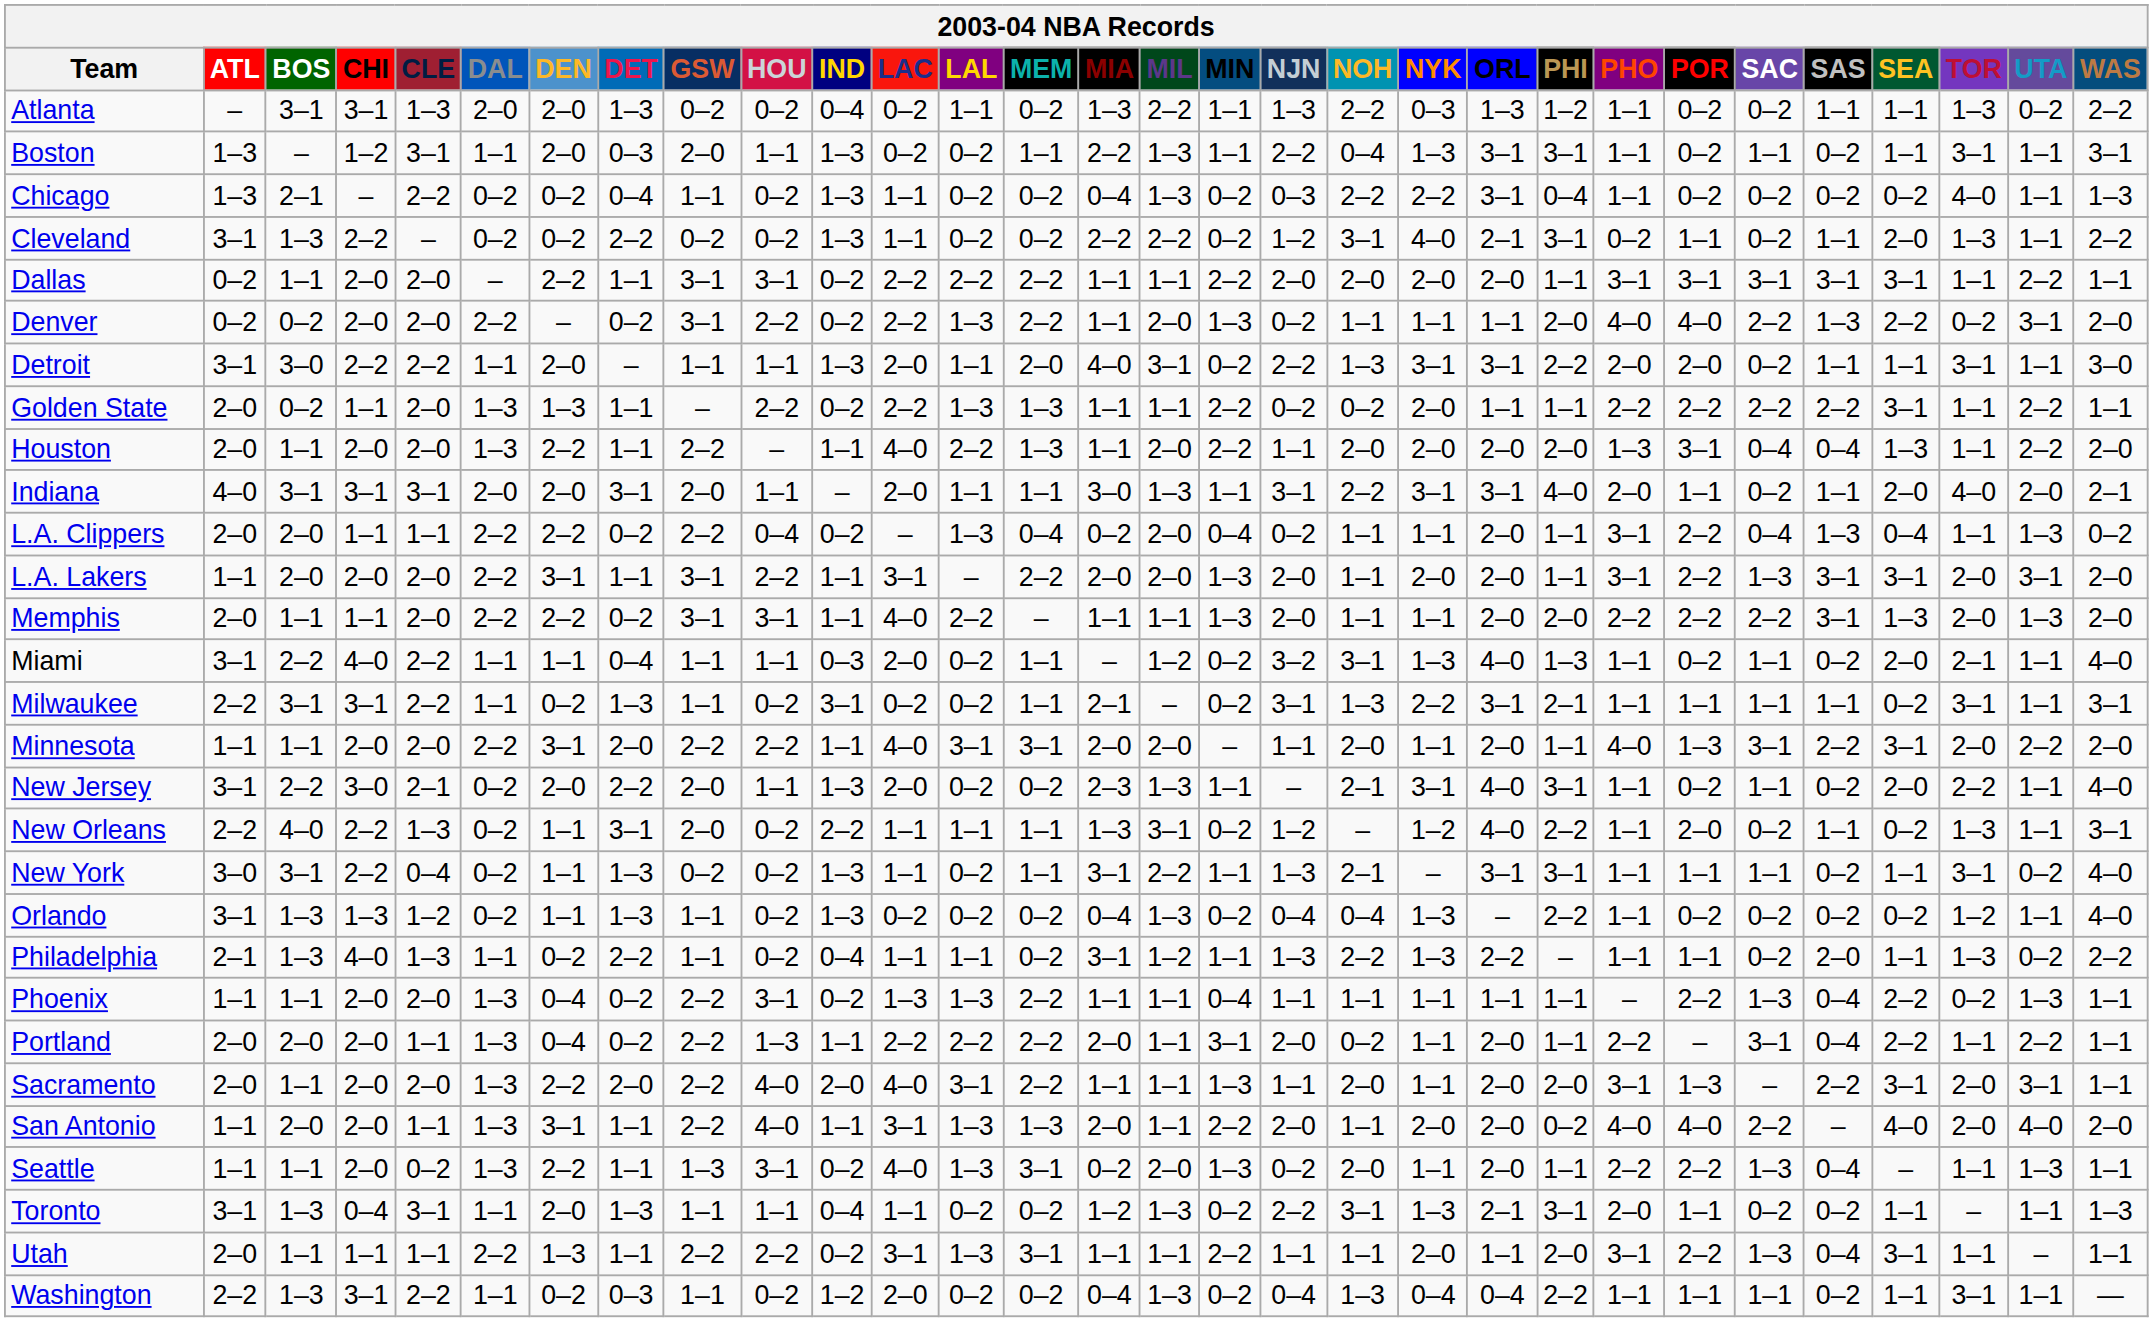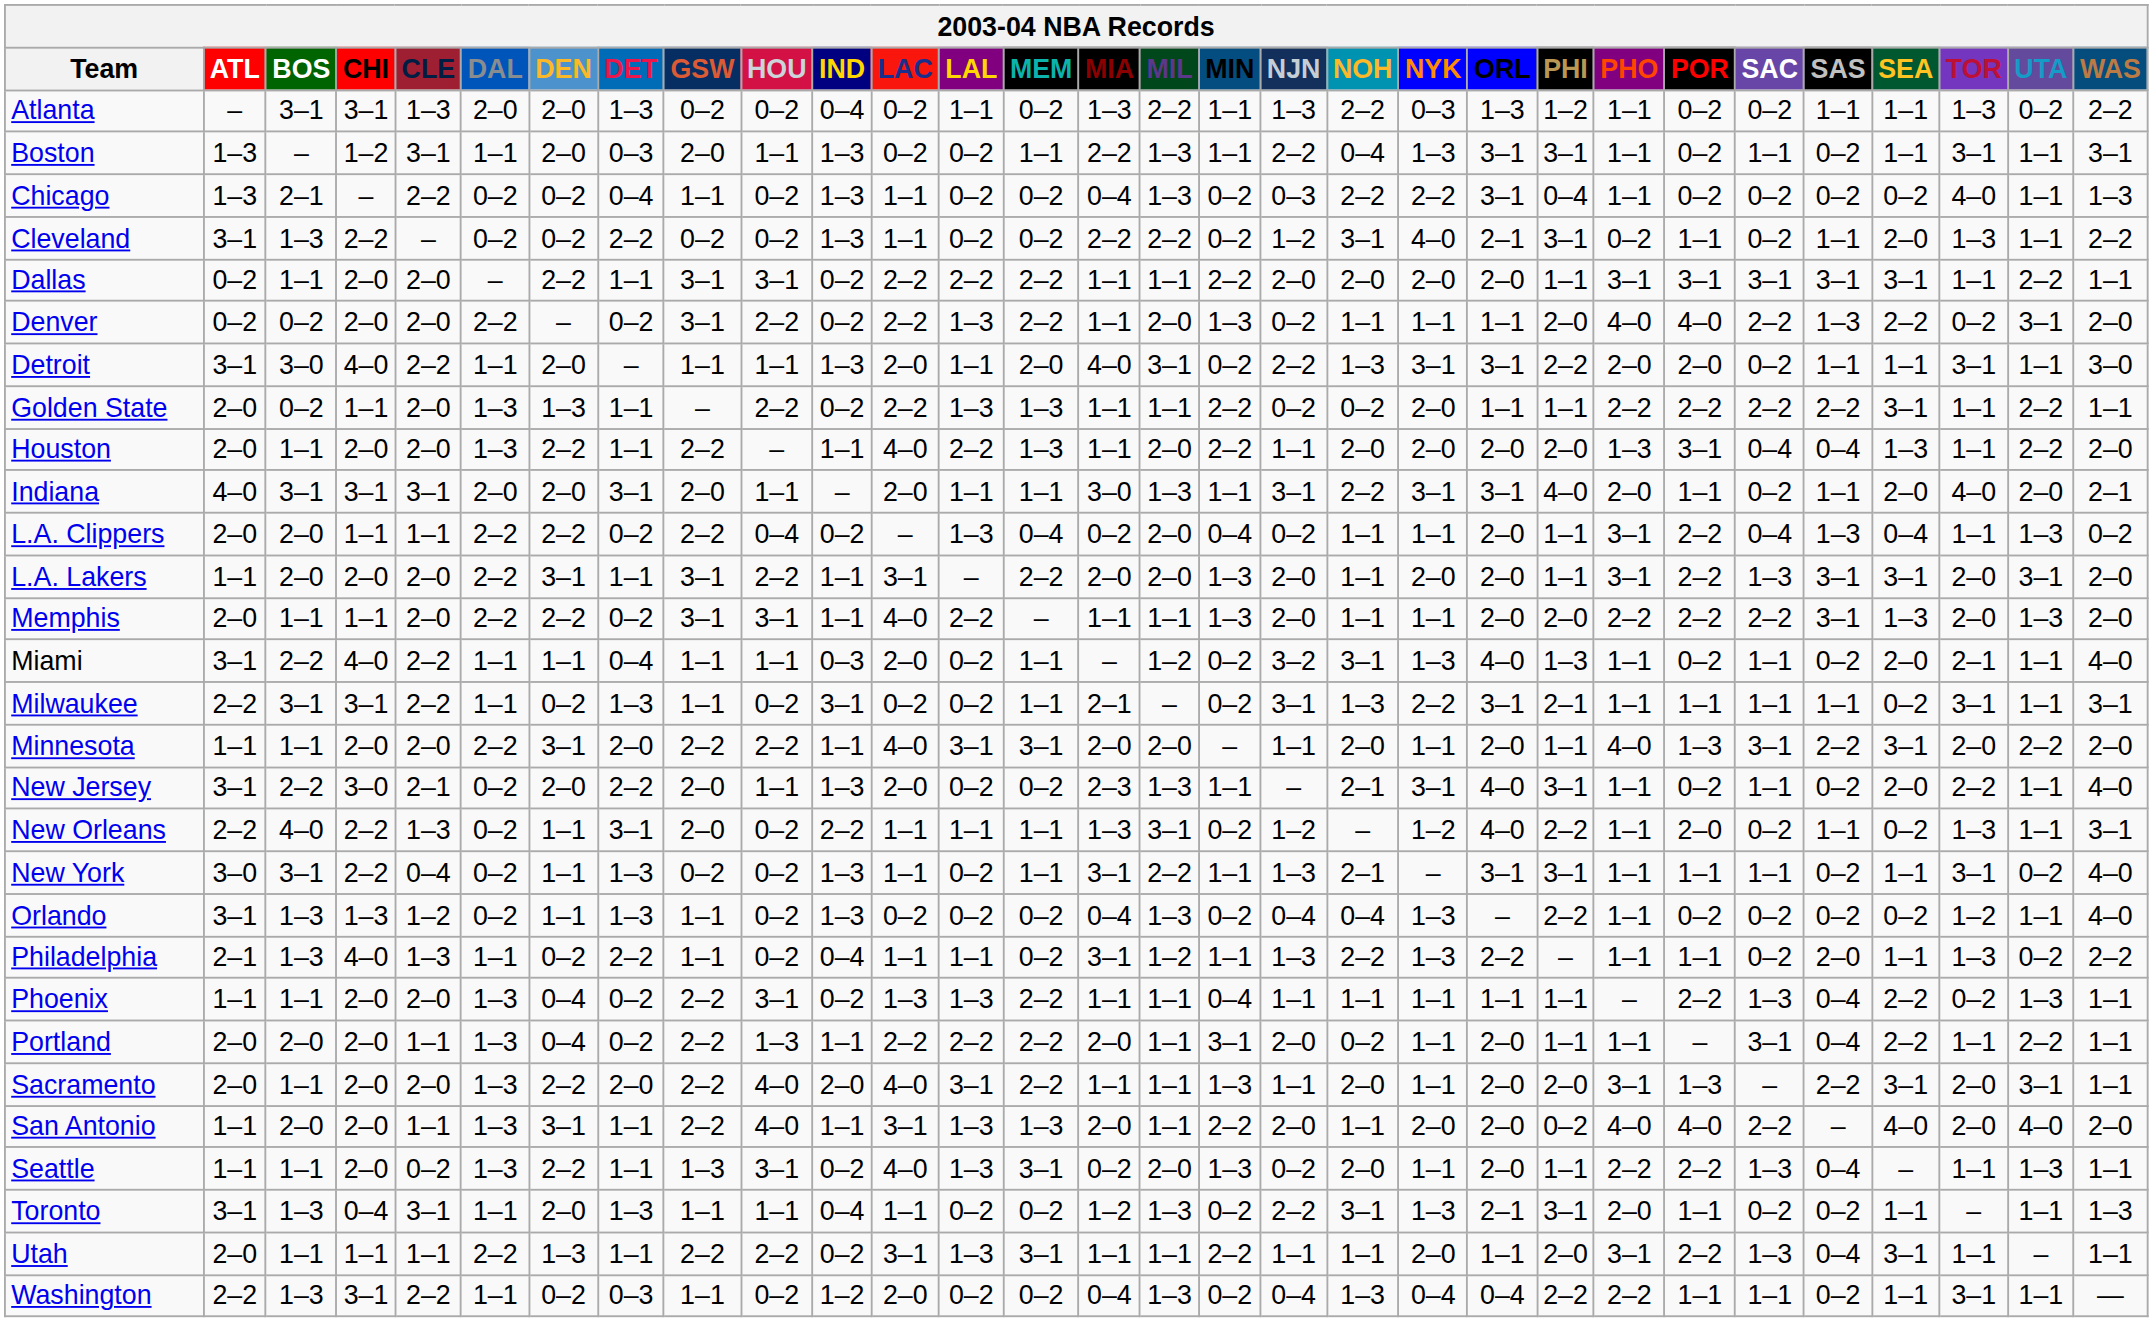Detroit | CHI: 2–2 -> 4–0
Portland | PHO: 2–2 -> 1–1
Washington | PHO: 1–1 -> 2–2
